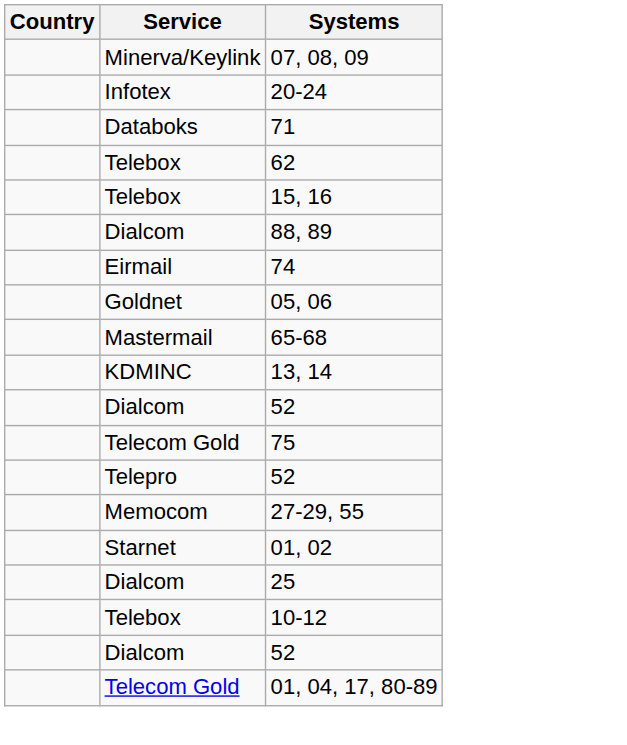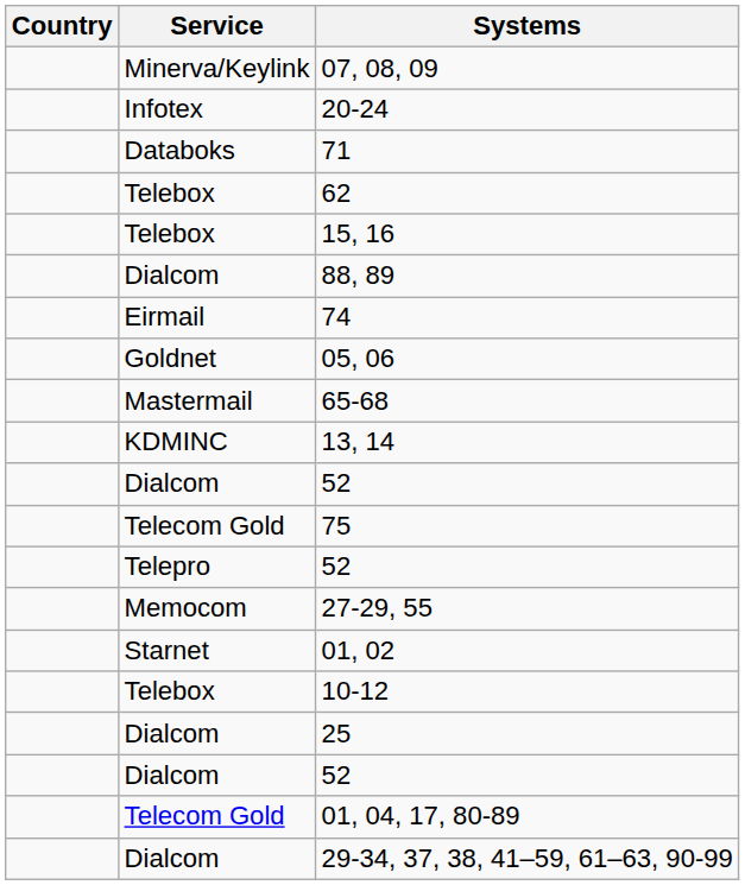rows swapped: 25 <-> 10-12
+ row: Dialcom | 29-34, 37, 38, 41–59, 61–63, 90-99
